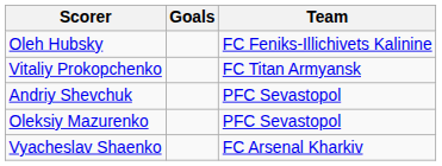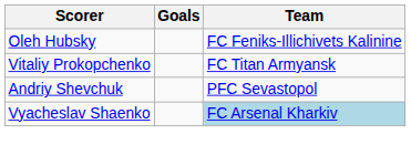- row: Oleksiy Mazurenko | PFC Sevastopol
Vyacheslav Shaenko | Team: no background -> lightblue background
